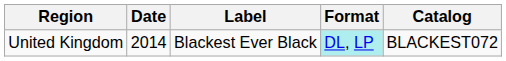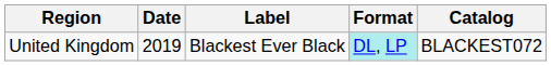United Kingdom | Date: 2014 -> 2019
